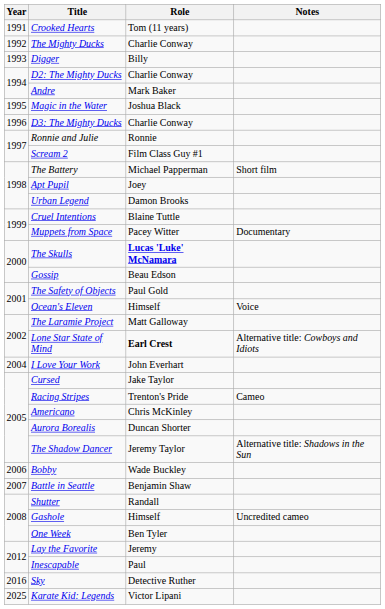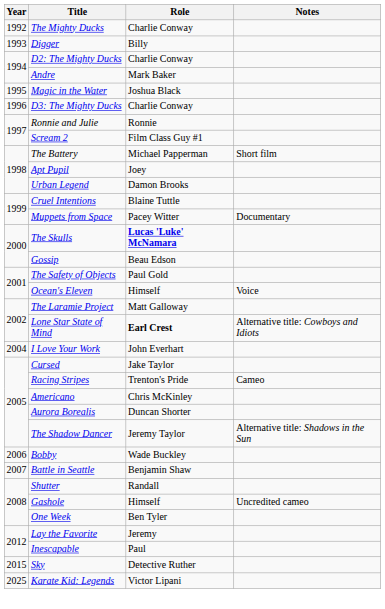- row: 1991 | Crooked Hearts | Tom (11 years)
Sky | Year: 2016 -> 2015
